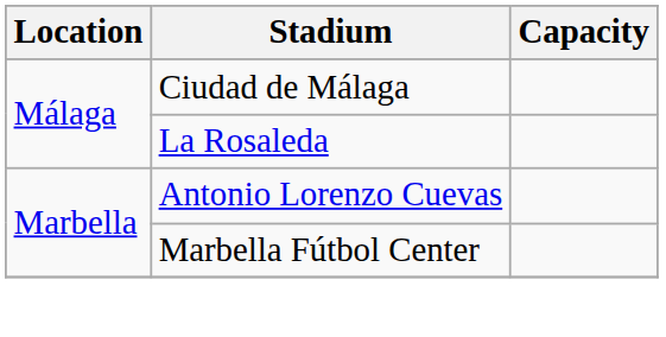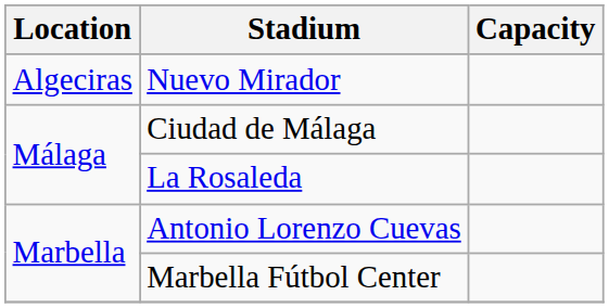+ row: Algeciras | Nuevo Mirador
